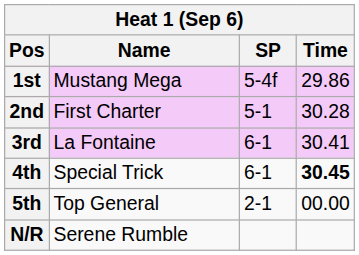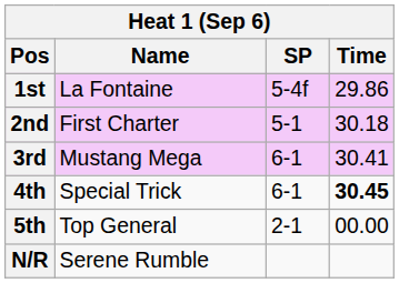1st | Name: Mustang Mega -> La Fontaine
2nd | Time: 30.28 -> 30.18
3rd | Name: La Fontaine -> Mustang Mega
